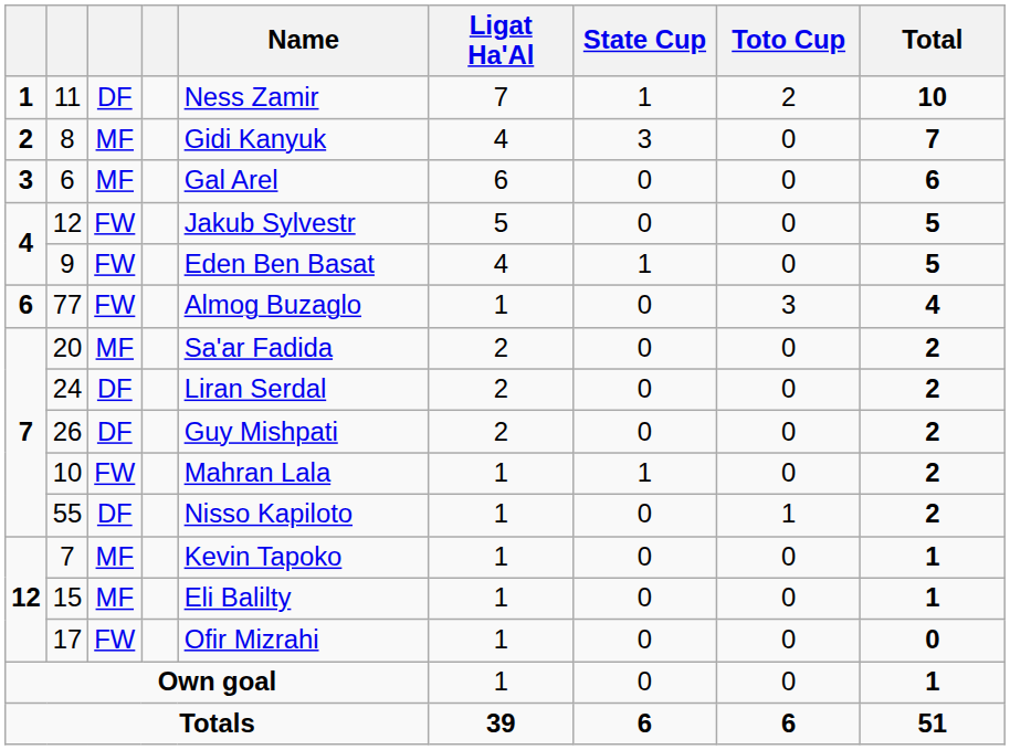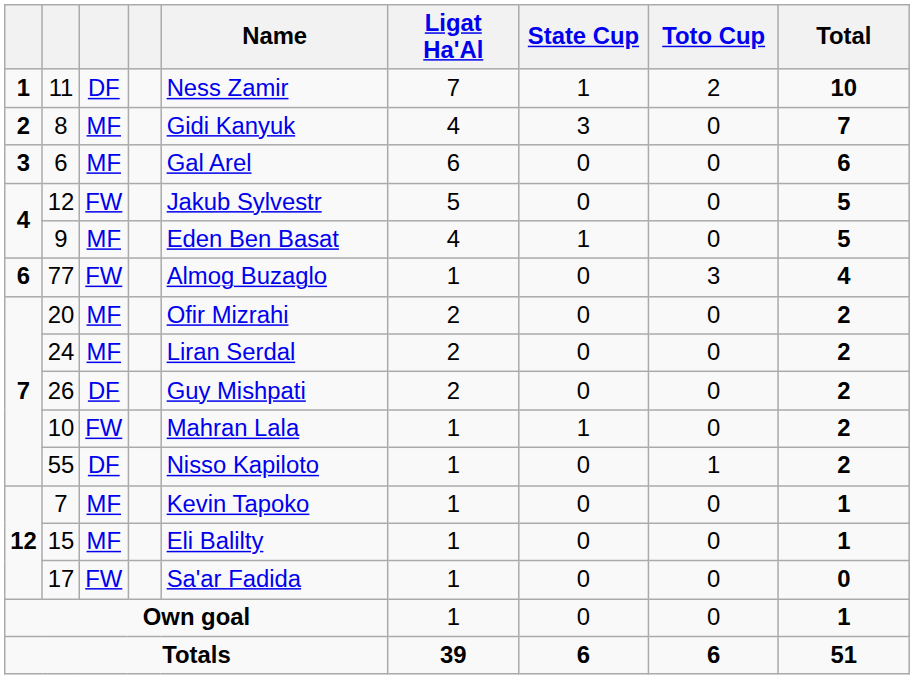9 | column 3: FW -> MF
20 | Name: Sa'ar Fadida -> Ofir Mizrahi
24 | column 3: DF -> MF
17 | Name: Ofir Mizrahi -> Sa'ar Fadida
